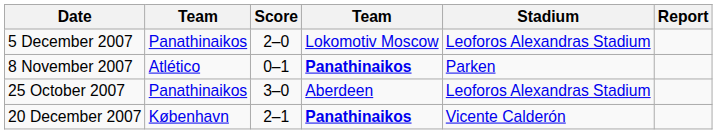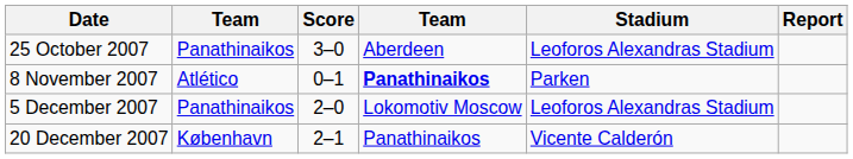rows swapped: 25 October 2007 <-> 5 December 2007
20 December 2007 | column 4: bold -> normal
